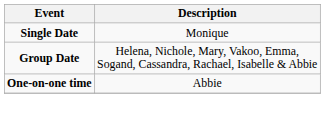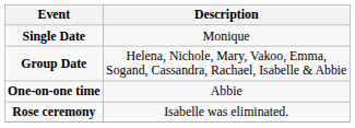+ row: Rose ceremony | Isabelle was eliminated.
